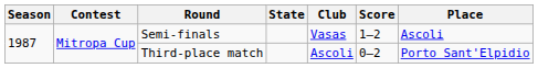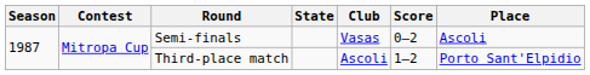Semi-finals | Score: 1–2 -> 0–2
Third-place match | Score: 0–2 -> 1–2
